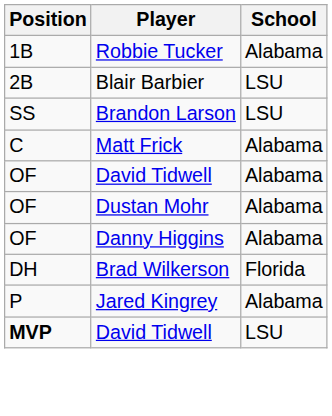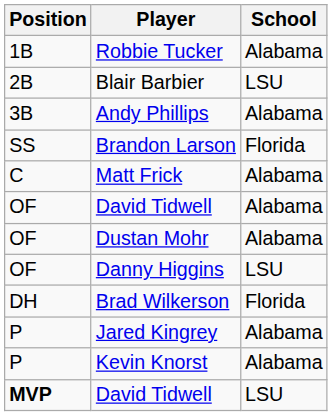+ row: 3B | Andy Phillips | Alabama
Brandon Larson | School: LSU -> Florida
Danny Higgins | School: Alabama -> LSU
+ row: P | Kevin Knorst | Alabama
